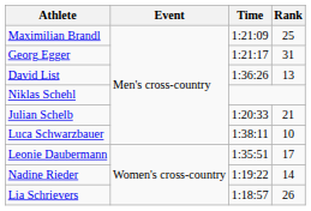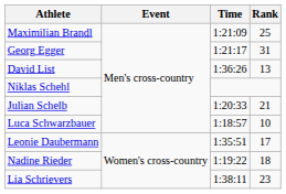Luca Schwarzbauer | Time: 1:38:11 -> 1:18:57
Nadine Rieder | Rank: 14 -> 18
Lia Schrievers | Time: 1:18:57 -> 1:38:11
Lia Schrievers | Rank: 26 -> 23
